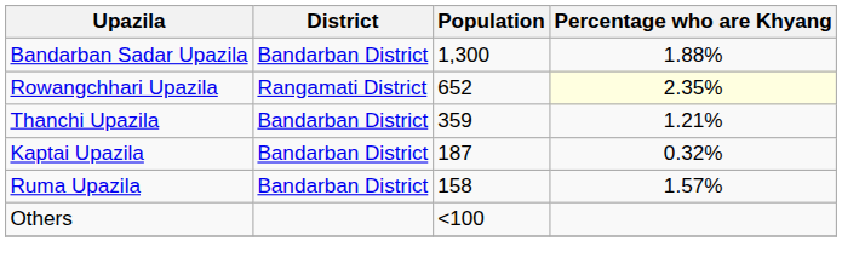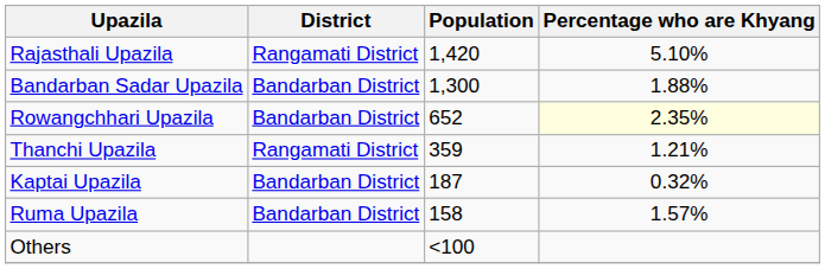+ row: Rajasthali Upazila | Rangamati District | 1,420 | 5.10%
Rowangchhari Upazila | District: Rangamati District -> Bandarban District
Thanchi Upazila | District: Bandarban District -> Rangamati District
